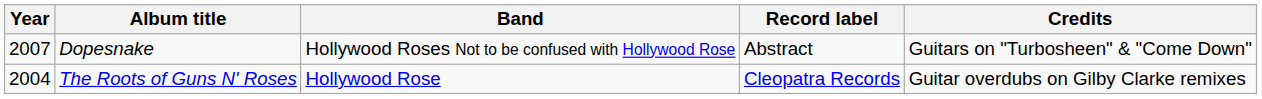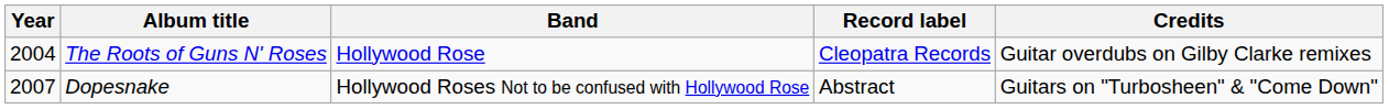rows swapped: The Roots of Guns N' Roses <-> Dopesnake
